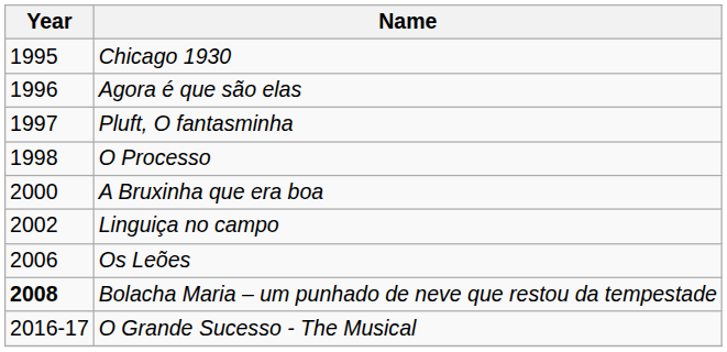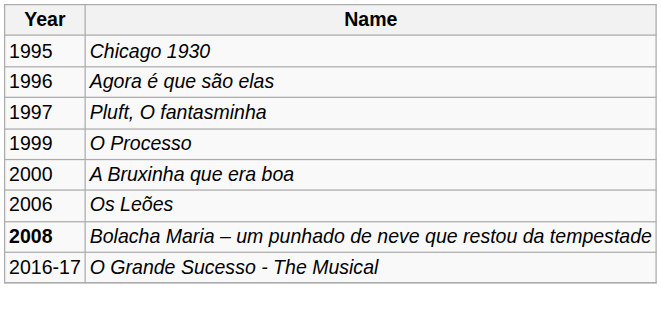O Processo | Year: 1998 -> 1999
- row: 2002 | Linguiça no campo
